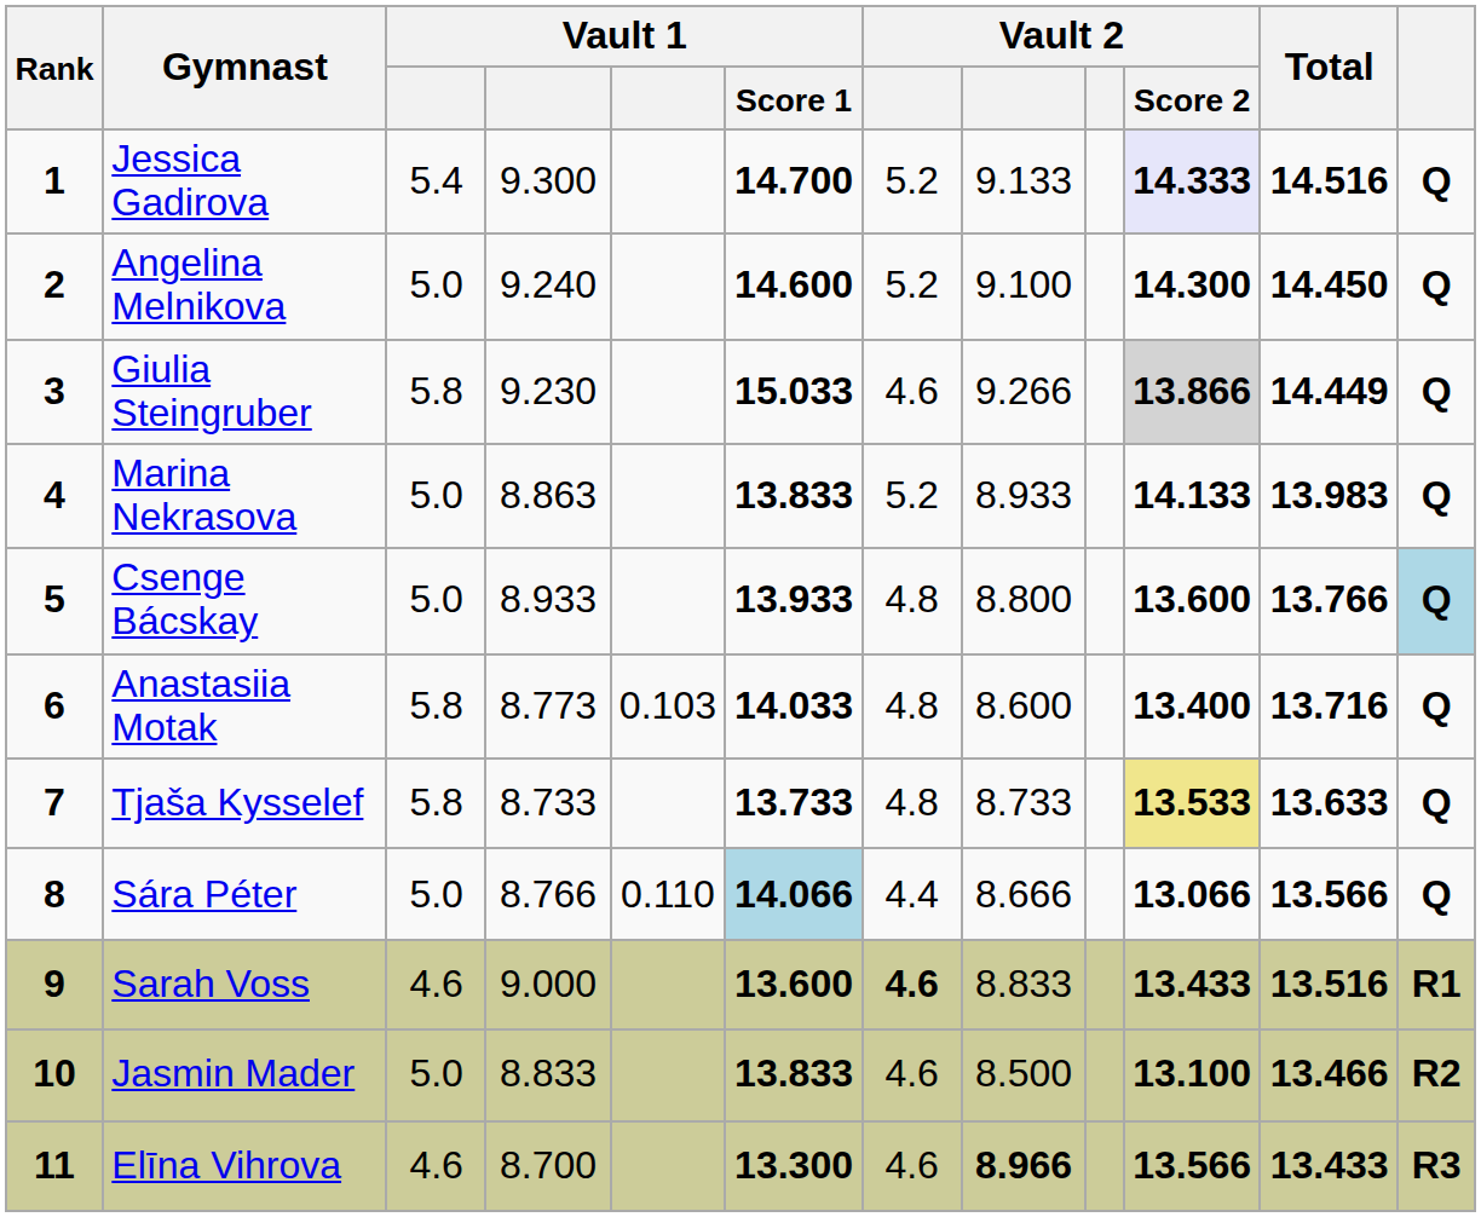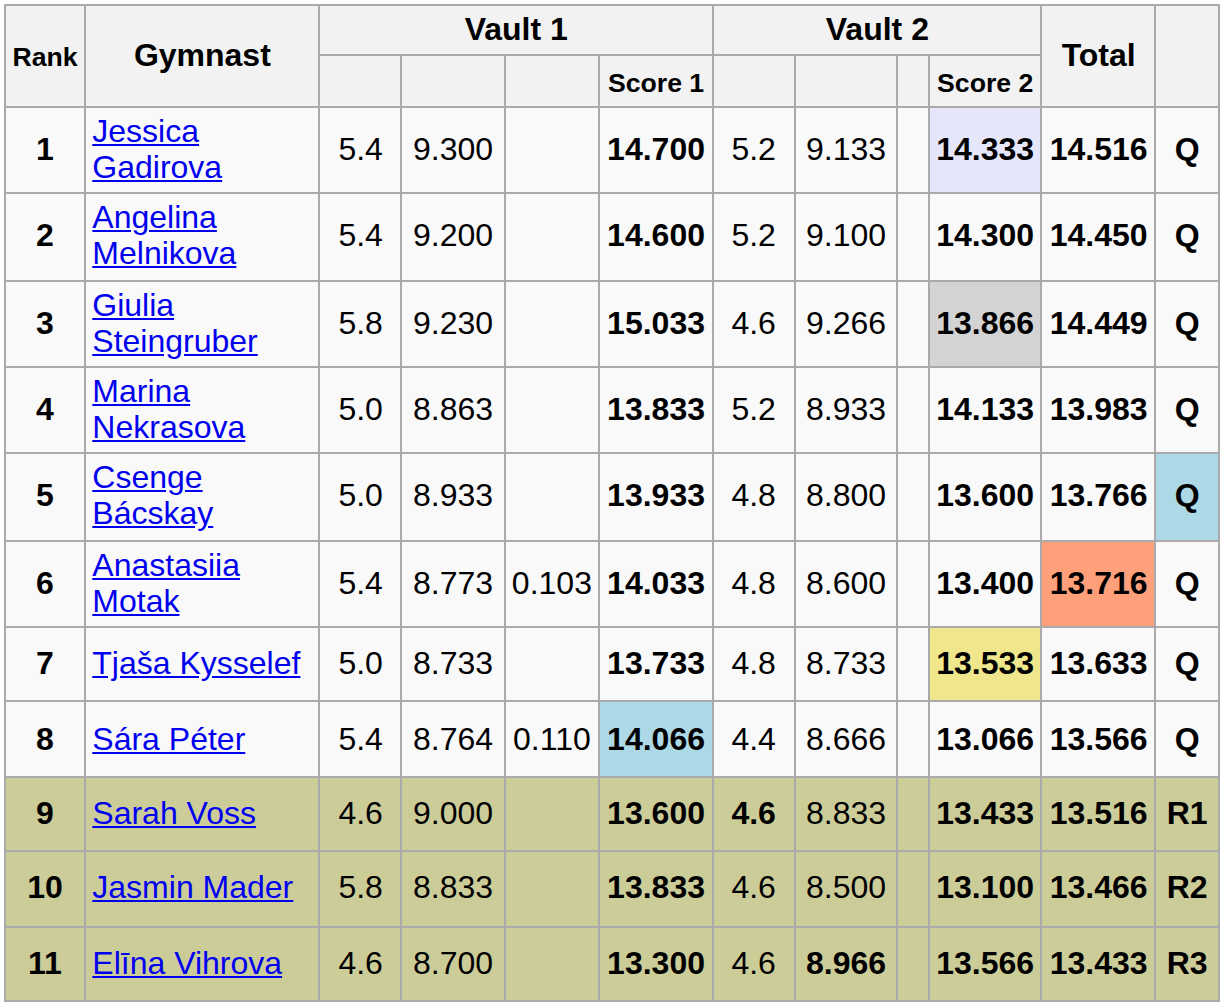Angelina Melnikova | column 3: 5.0 -> 5.4
Angelina Melnikova | column 4: 9.240 -> 9.200
Anastasiia Motak | column 3: 5.8 -> 5.4
Anastasiia Motak | Total: no background -> lightsalmon background
Tjaša Kysselef | column 3: 5.8 -> 5.0
Sára Péter | column 3: 5.0 -> 5.4
Sára Péter | column 4: 8.766 -> 8.764
Jasmin Mader | column 3: 5.0 -> 5.8
